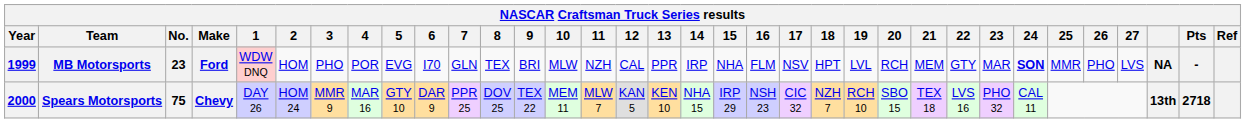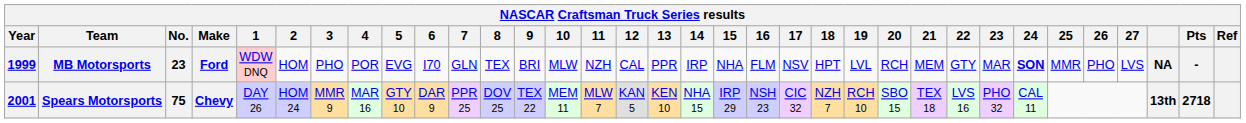Spears Motorsports | Year: 2000 -> 2001
